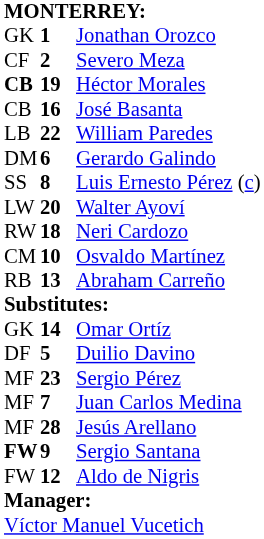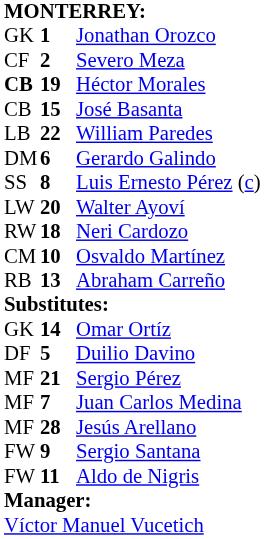José Basanta | column 2: 16 -> 15
Sergio Pérez | column 2: 23 -> 21
Sergio Santana | column 1: bold -> normal
Aldo de Nigris | column 2: 12 -> 11
